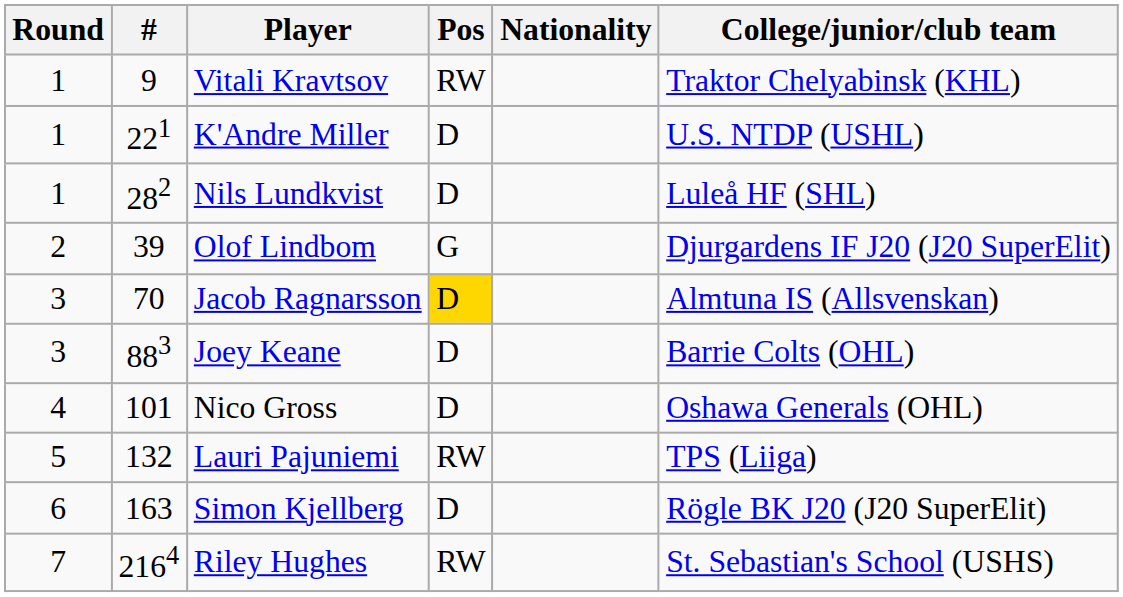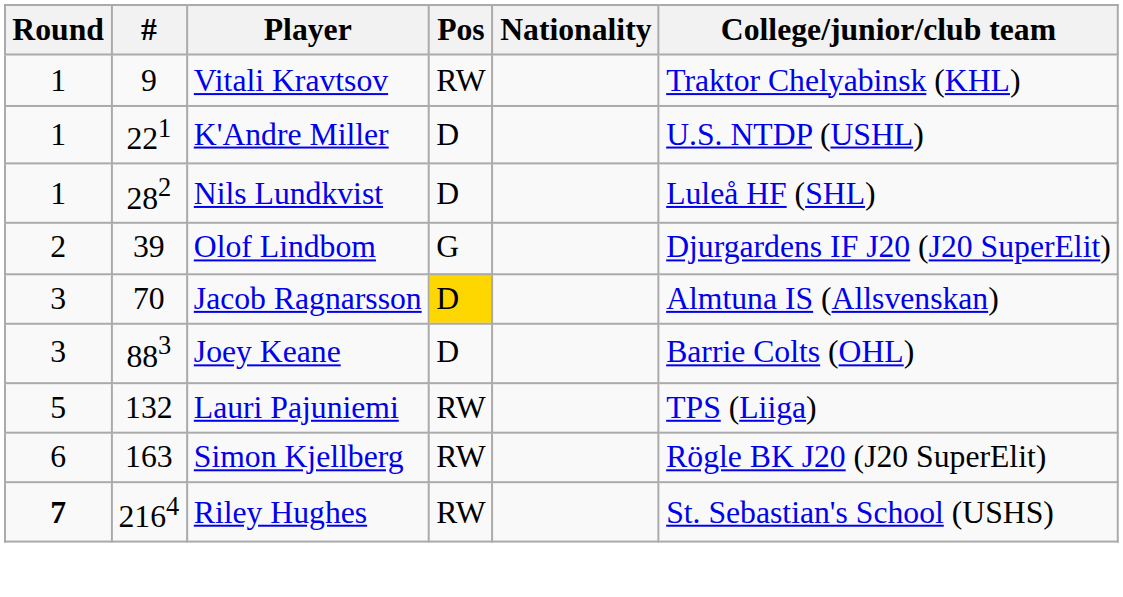- row: 4 | 101 | Nico Gross | D | Oshawa Generals (OHL)
Simon Kjellberg | Pos: D -> RW
Riley Hughes | Round: normal -> bold
